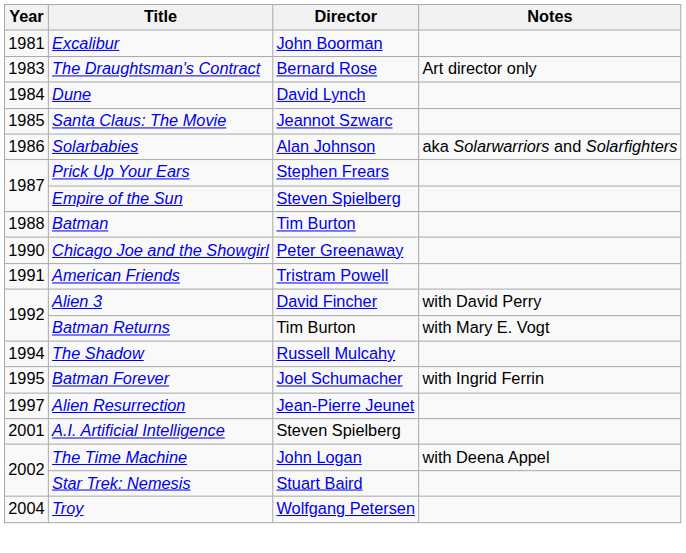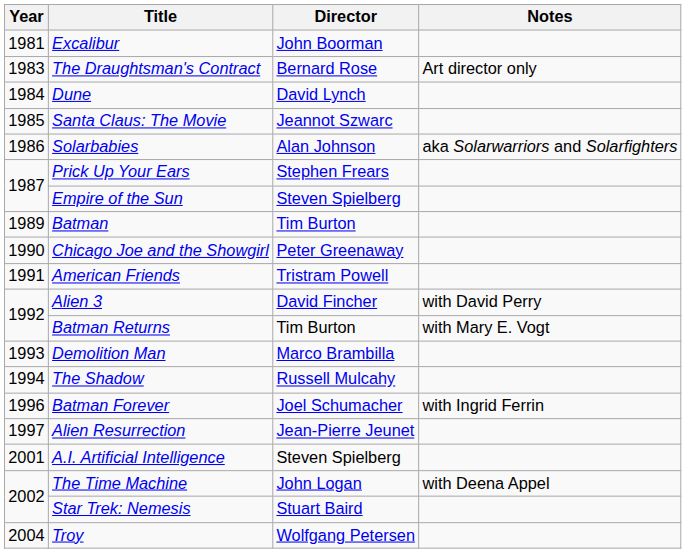Batman | Year: 1988 -> 1989
+ row: 1993 | Demolition Man | Marco Brambilla
Batman Forever | Year: 1995 -> 1996
